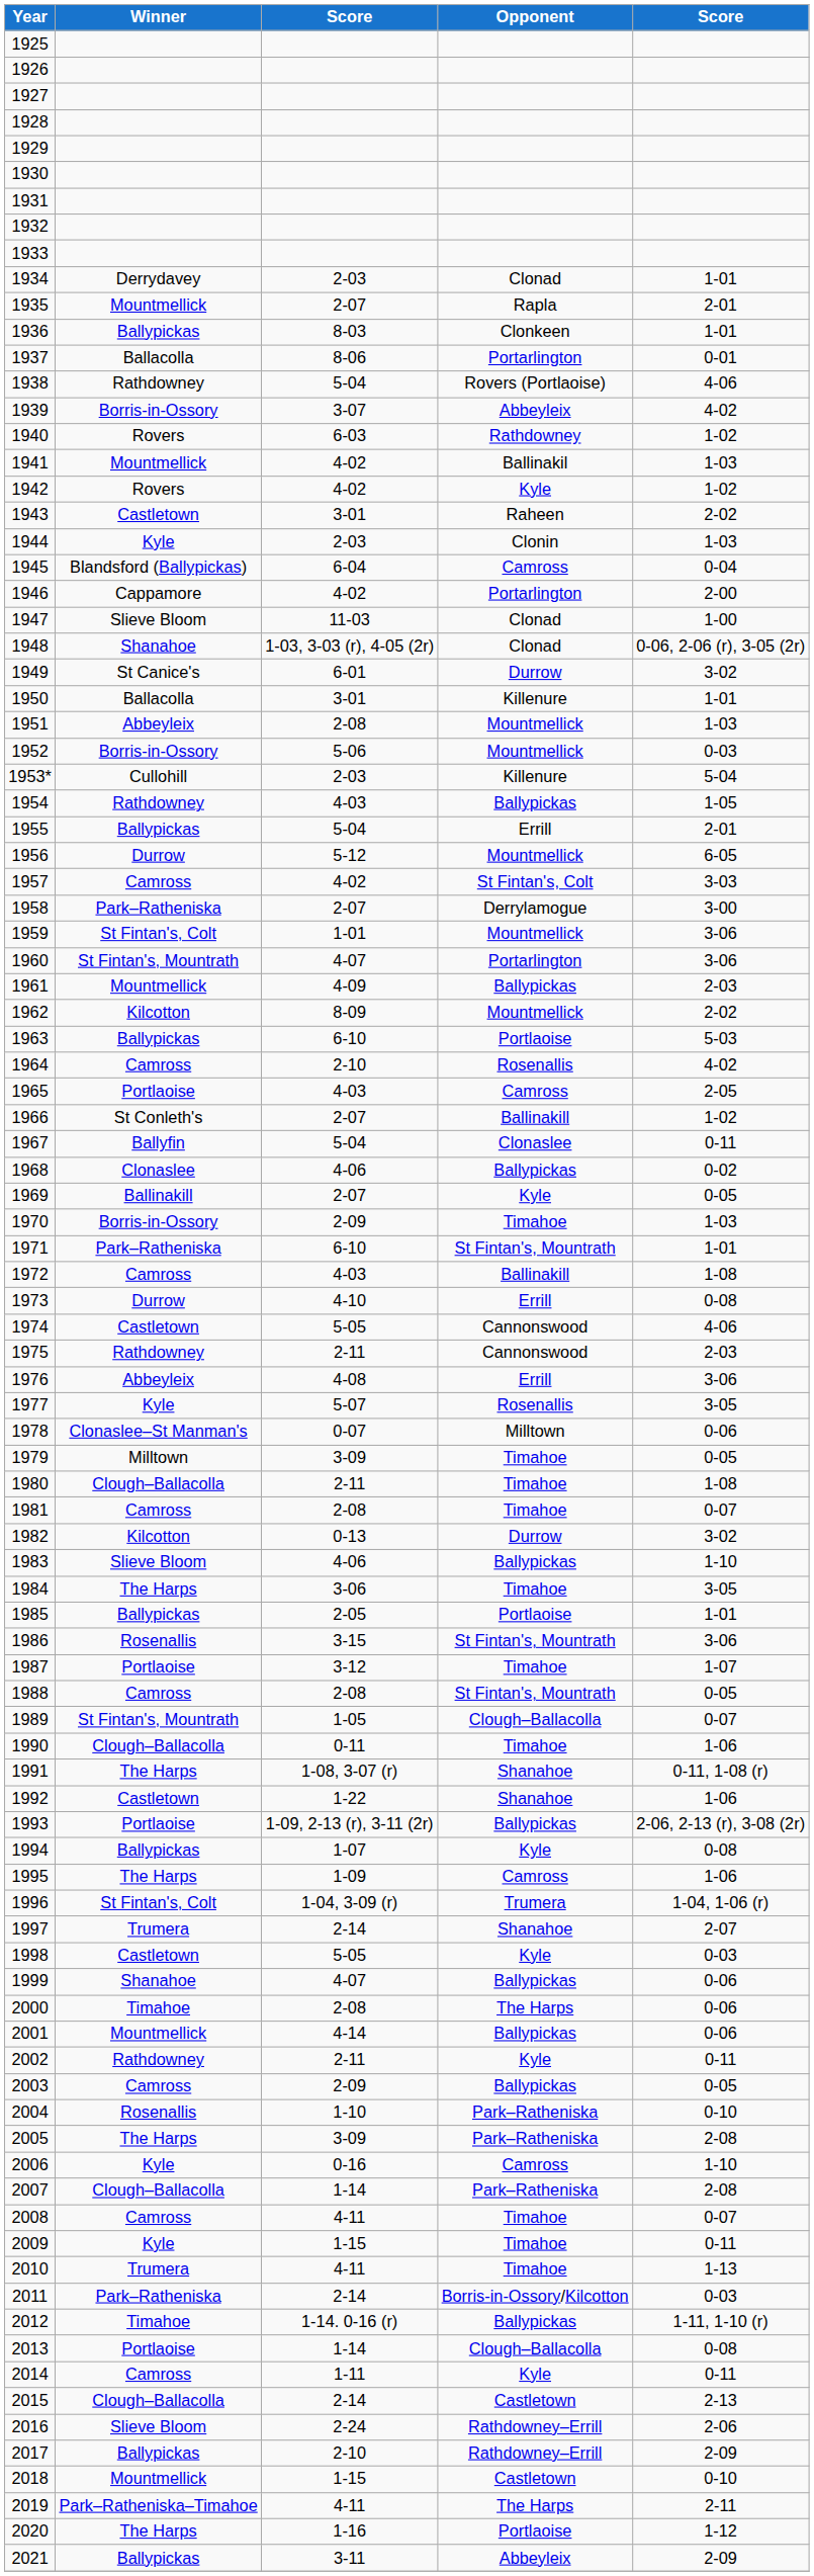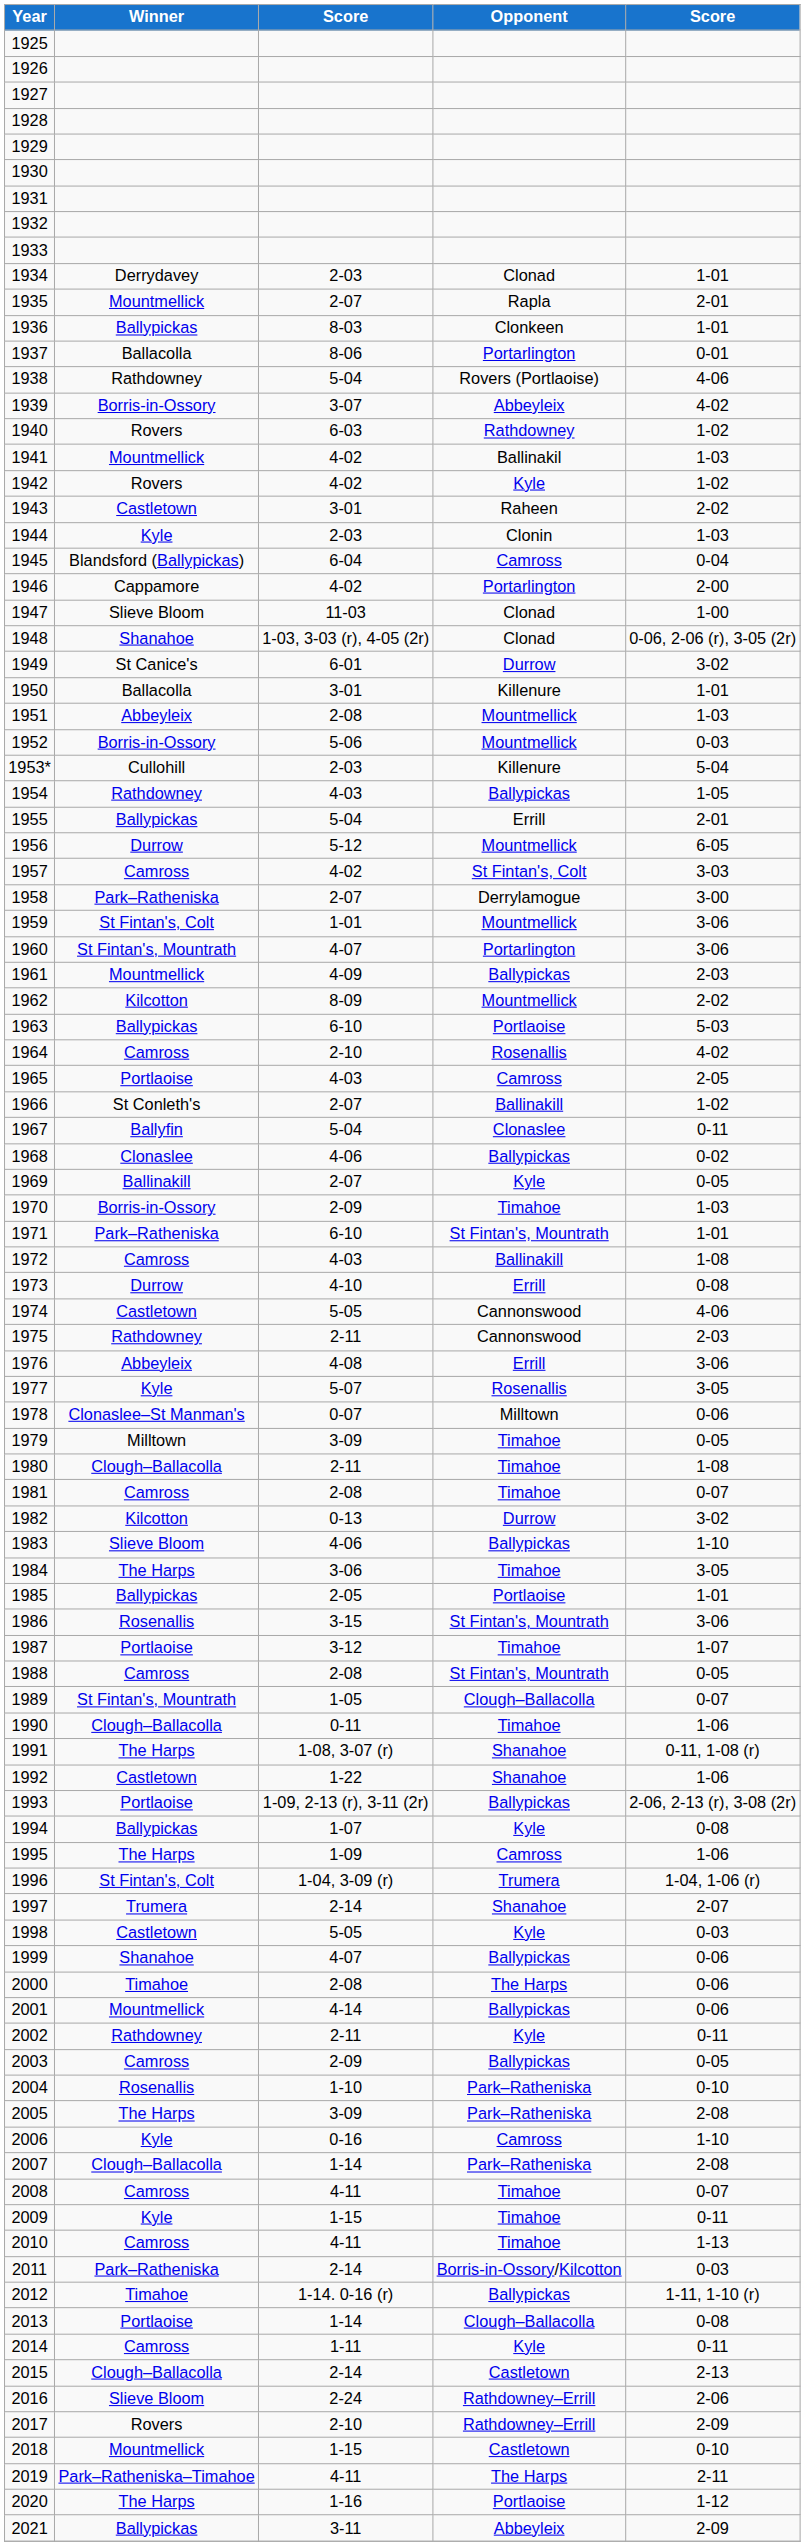2010 | Winner: Trumera -> Camross
2017 | Winner: Ballypickas -> Rovers
